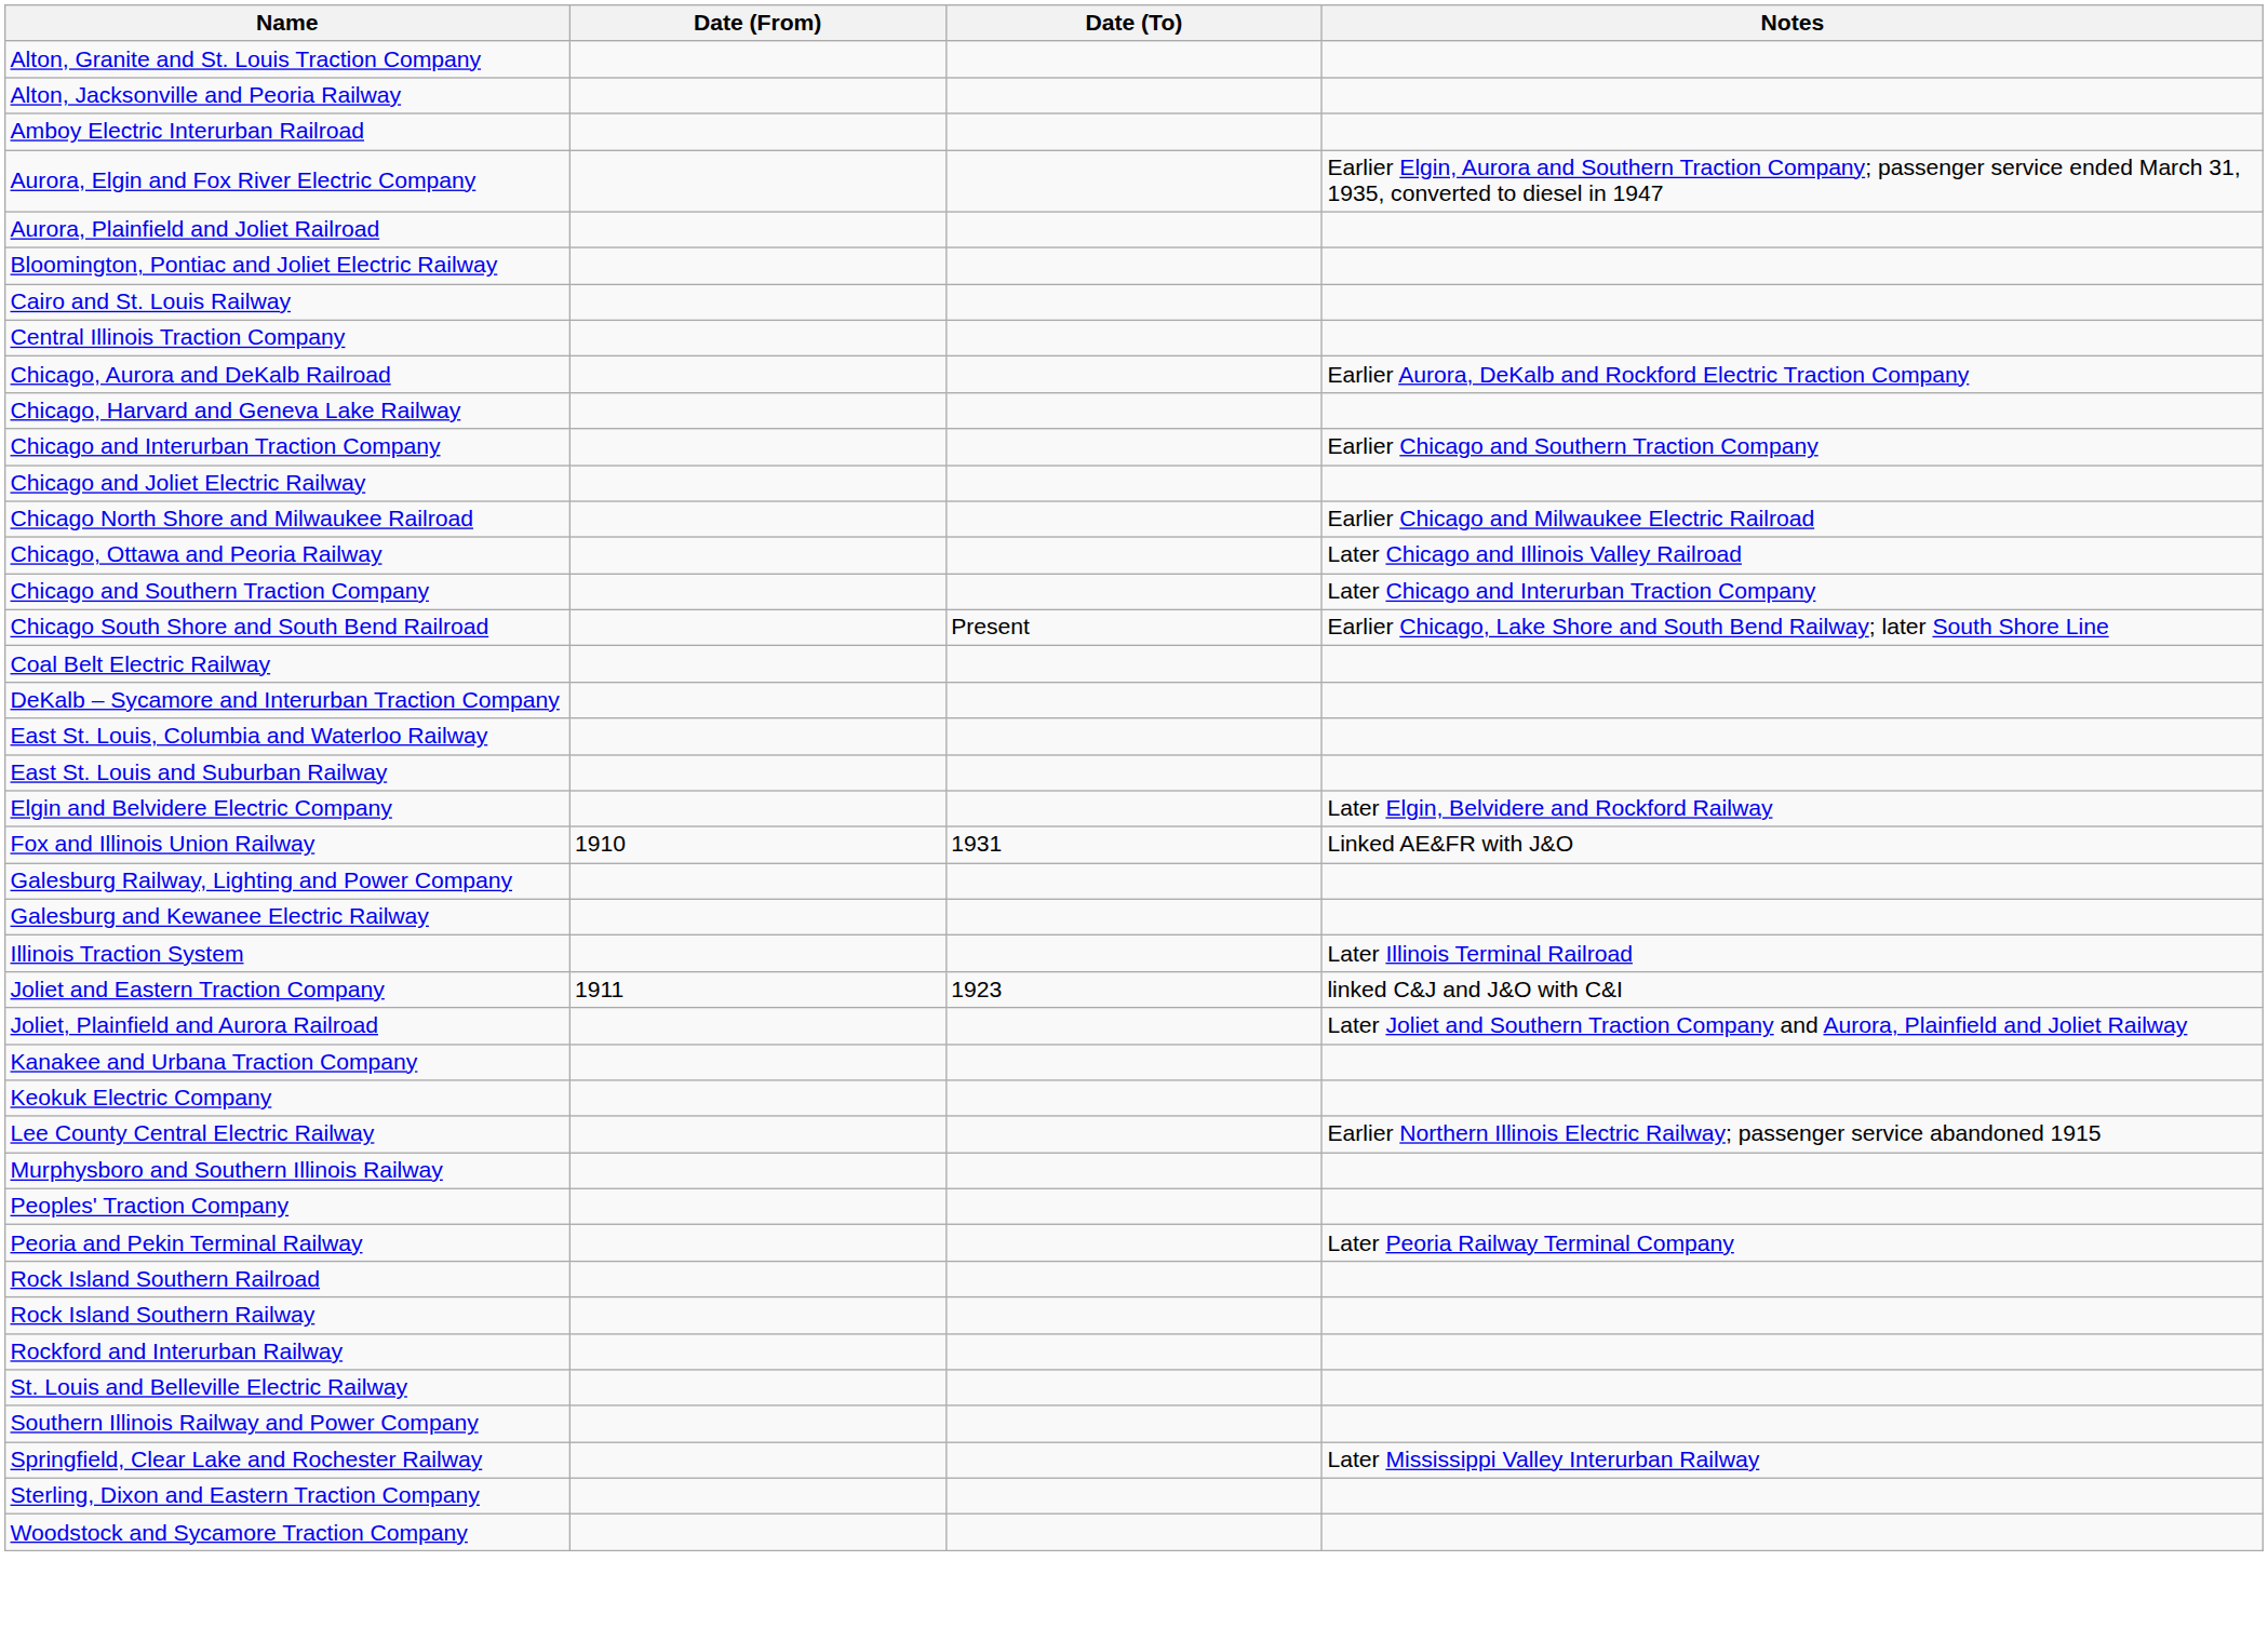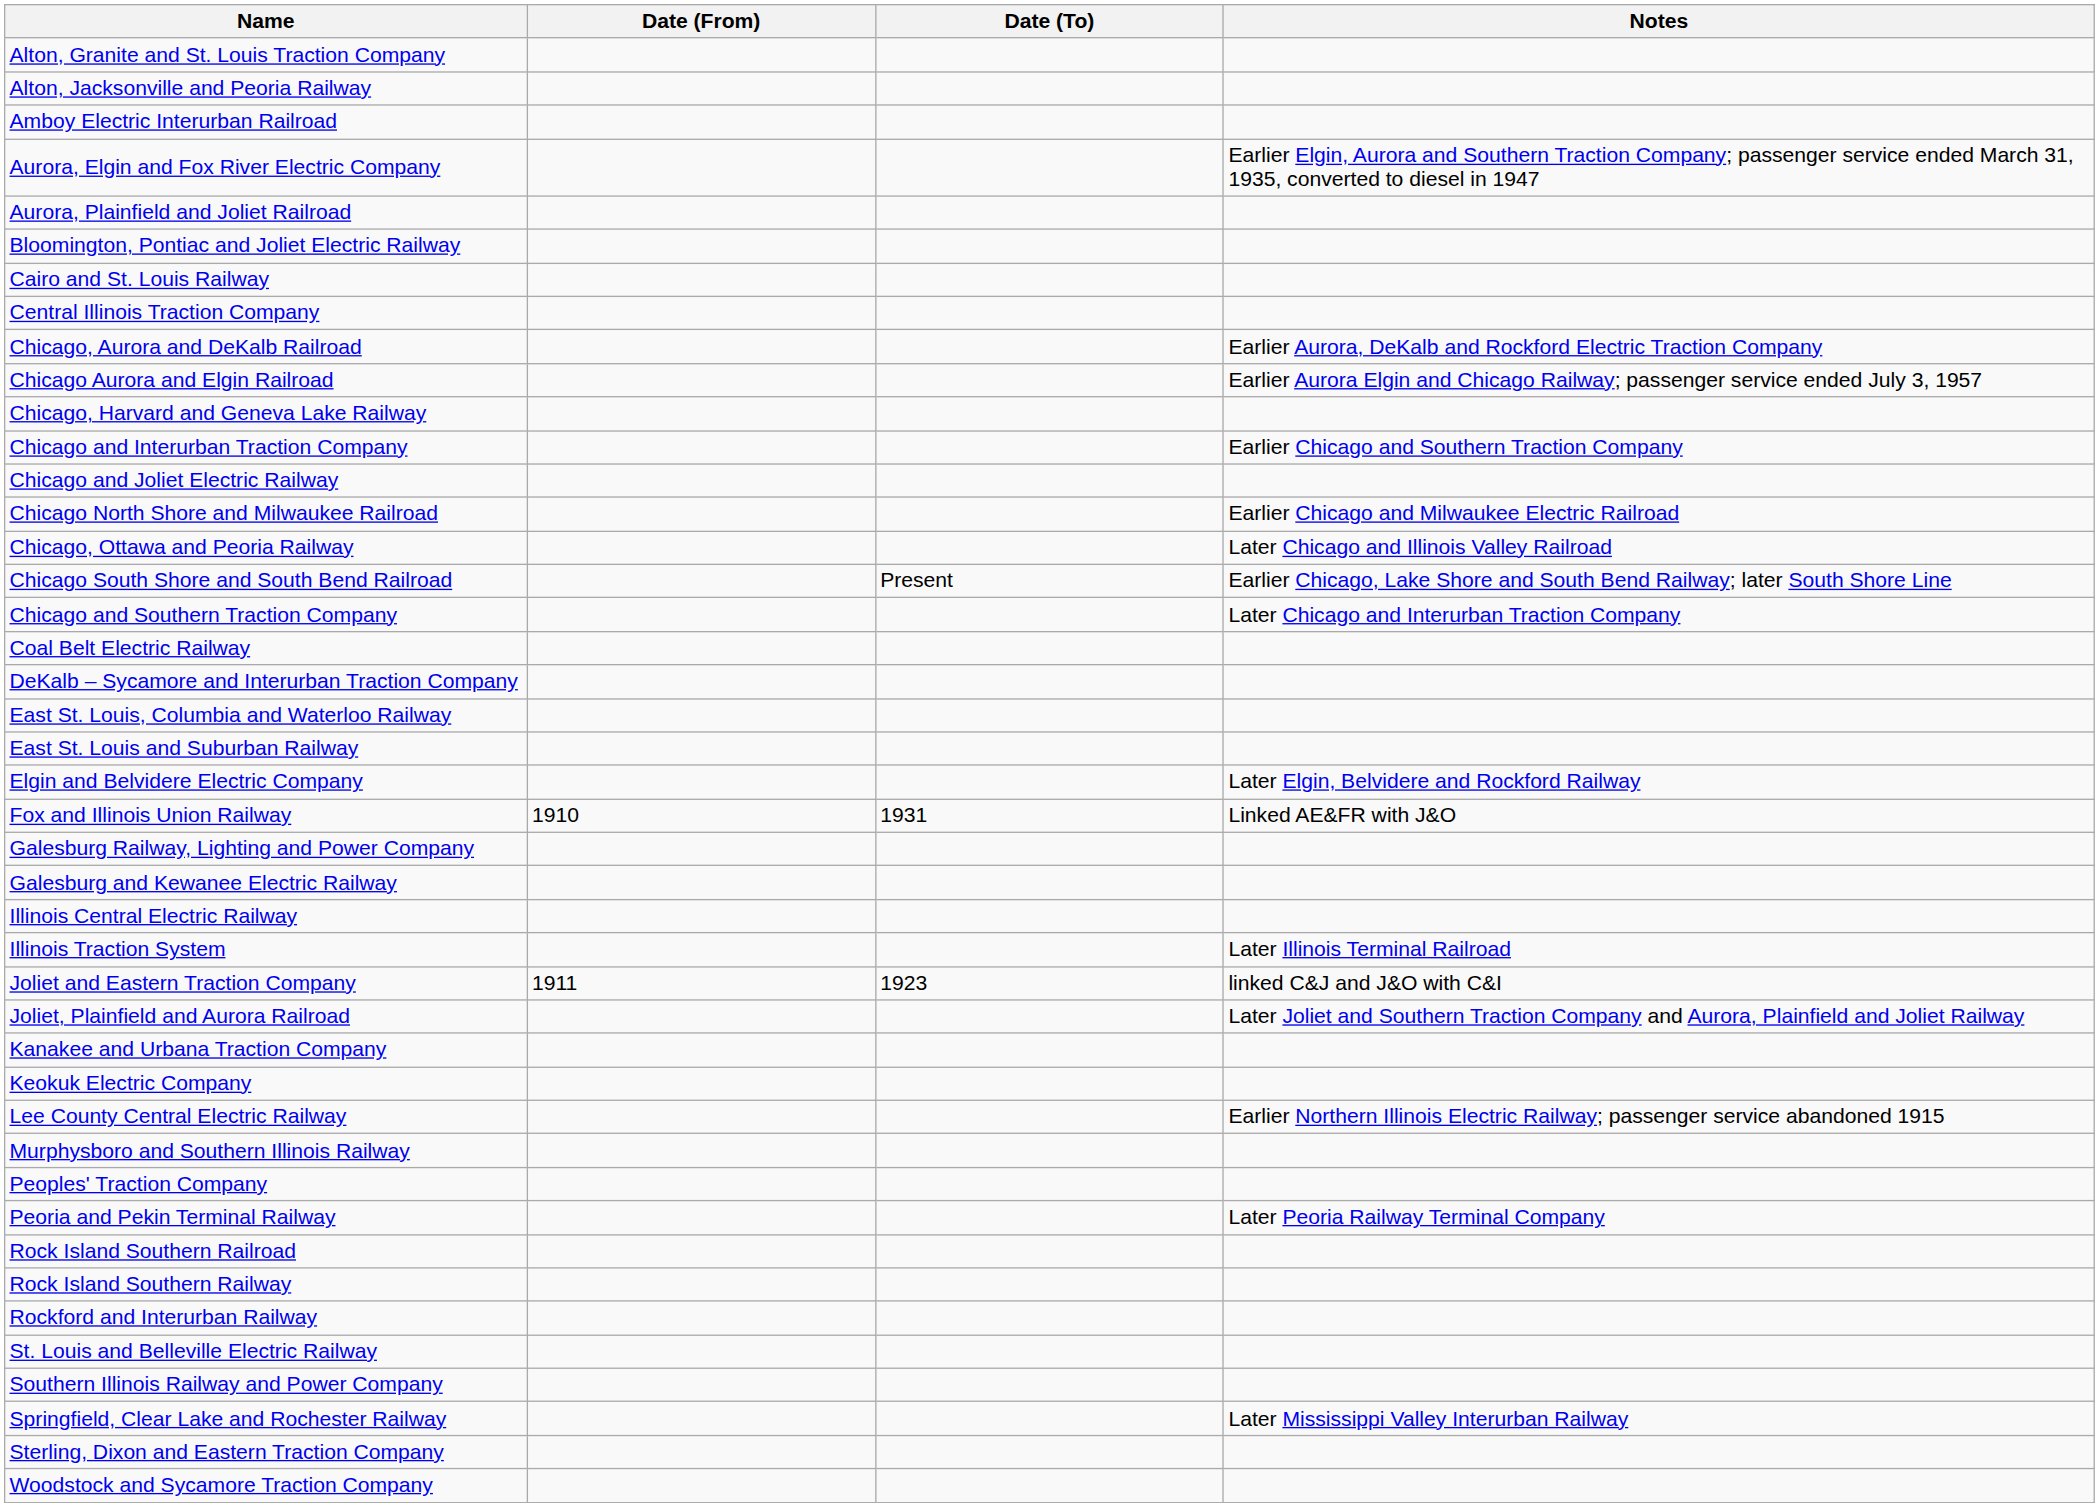+ row: Chicago Aurora and Elgin Railroad | Earlier Aurora Elgin and Chicago Railway; passenger service ended July 3, 1957
rows swapped: Chicago South Shore and South Bend Railroad <-> Chicago and Southern Traction Company
+ row: Illinois Central Electric Railway
